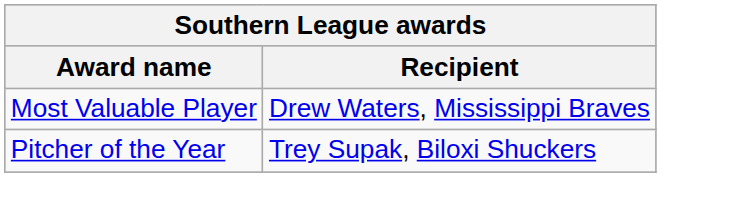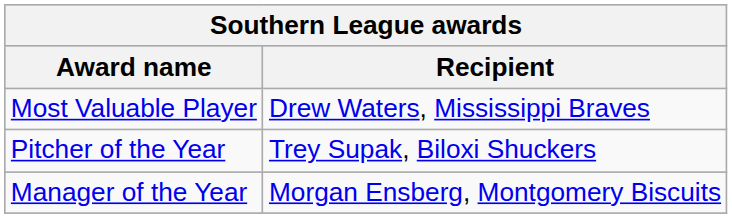+ row: Manager of the Year | Morgan Ensberg, Montgomery Biscuits
